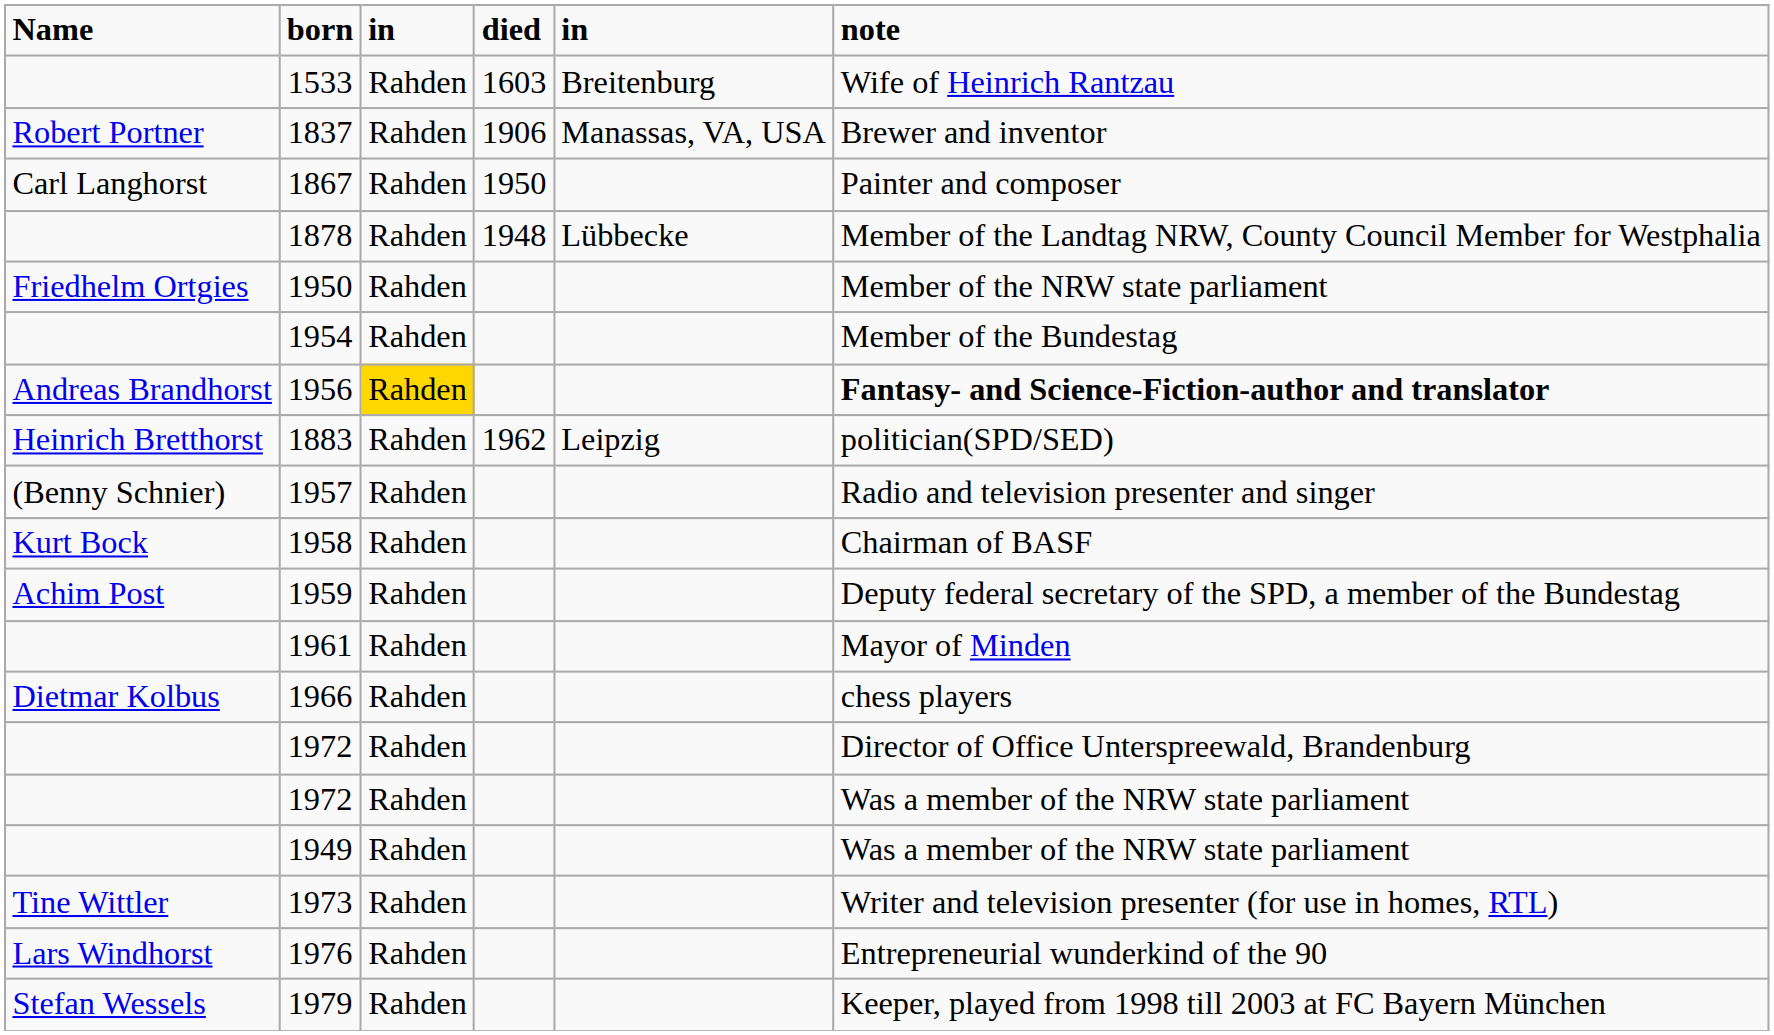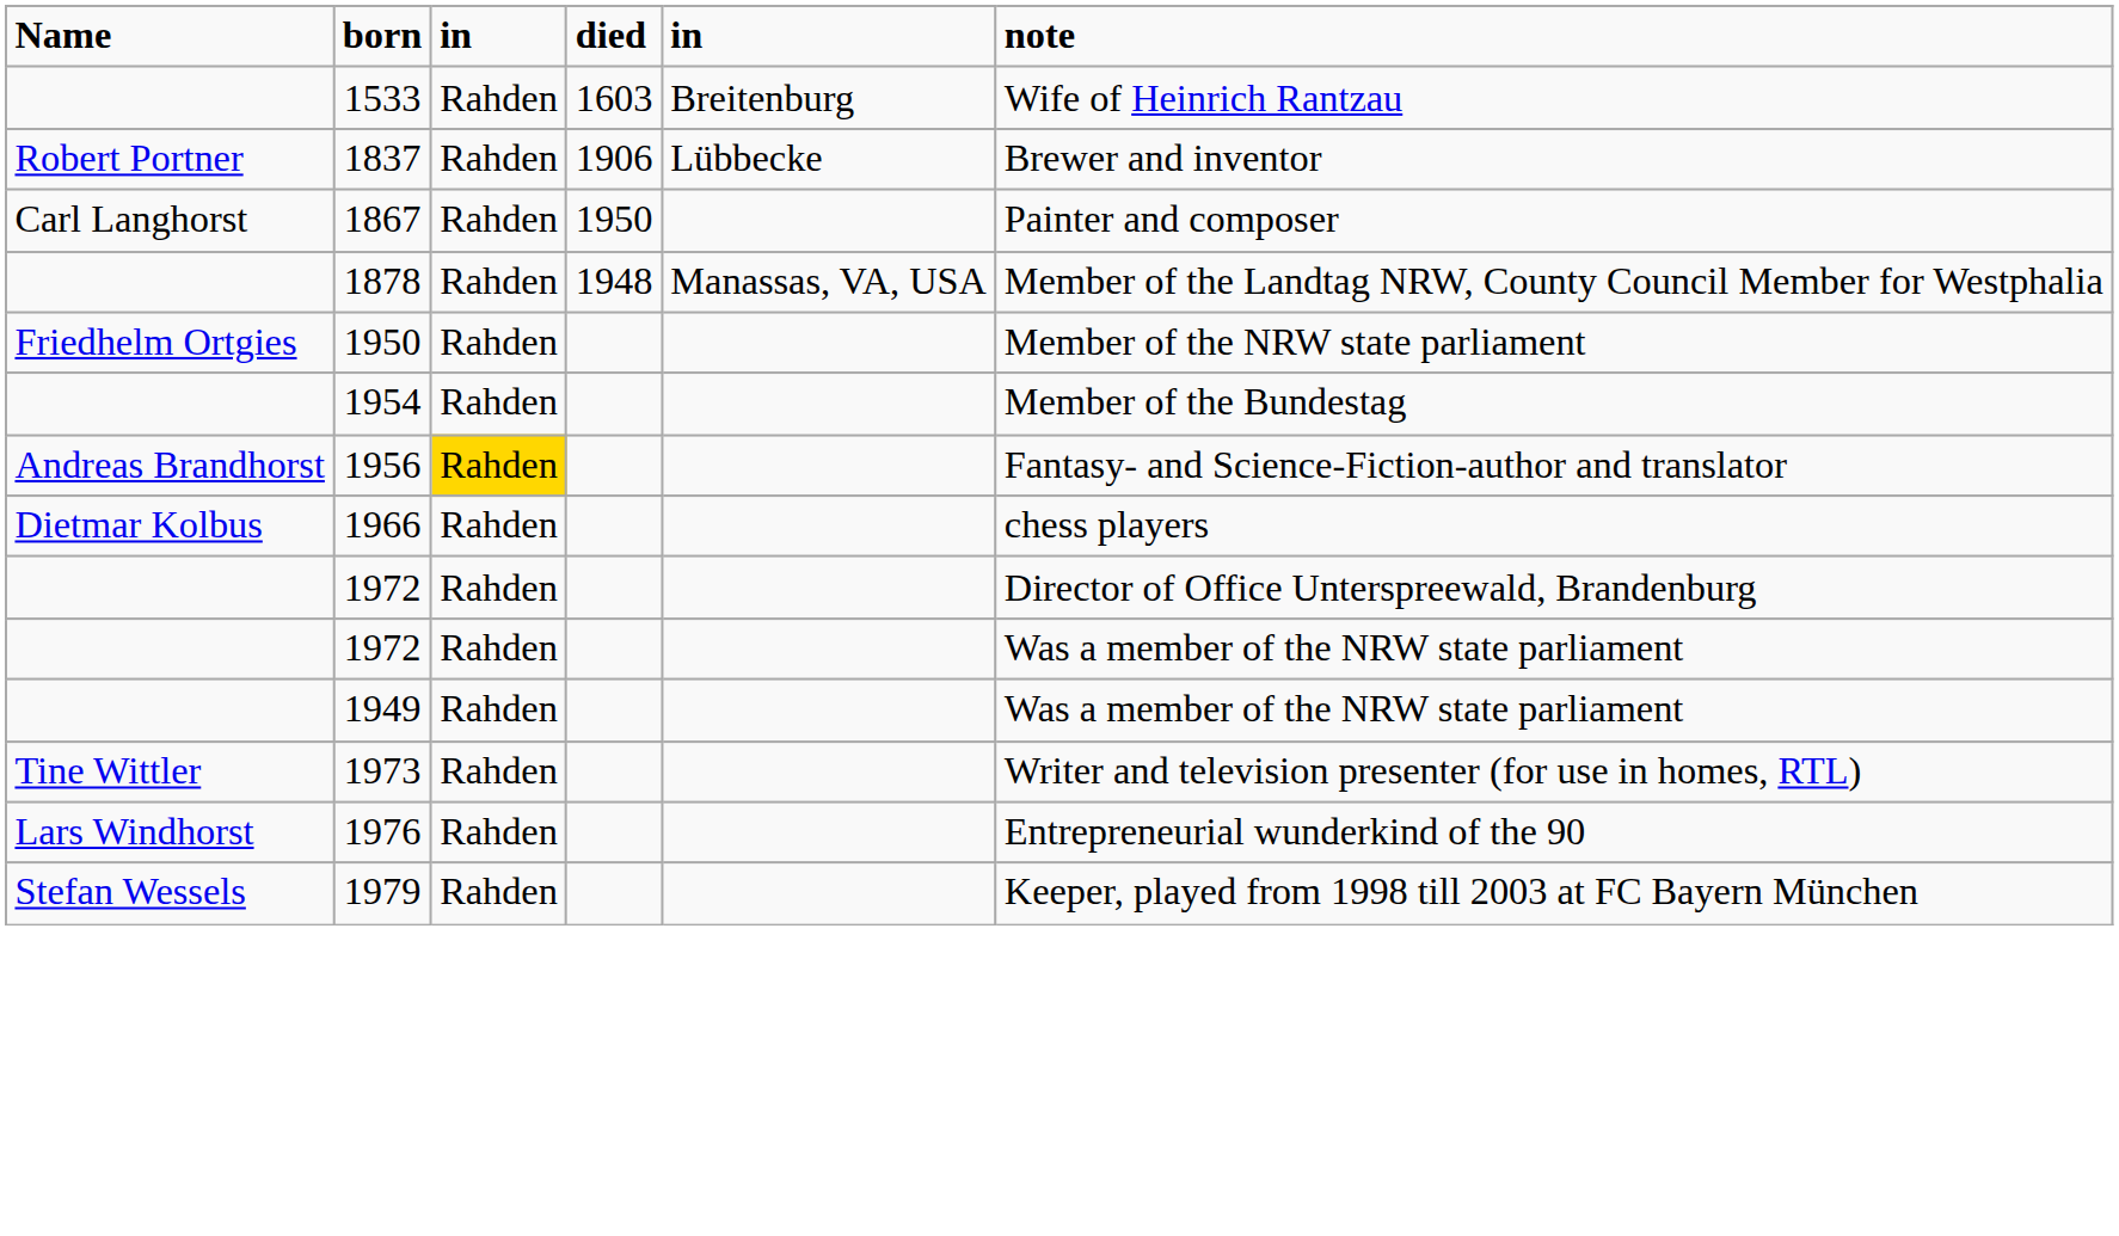1837 | column 5: Manassas, VA, USA -> Lübbecke
1878 | column 5: Lübbecke -> Manassas, VA, USA
1956 | note: bold -> normal
- row: Heinrich Bretthorst | 1883 | Rahden | 1962 | Leipzig | politician(SPD/SED)
- row: (Benny Schnier) | 1957 | Rahden | Radio and television presenter and singer
- row: Kurt Bock | 1958 | Rahden | Chairman of BASF
- row: Achim Post | 1959 | Rahden | Deputy federal secretary of the SPD, a member of the Bundestag
- row: 1961 | Rahden | Mayor of Minden
